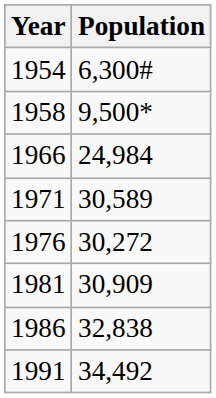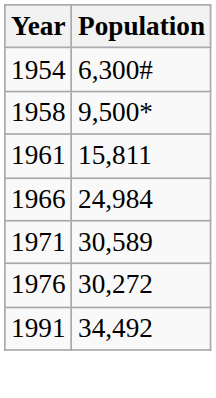+ row: 1961 | 15,811
- row: 1981 | 30,909
- row: 1986 | 32,838
